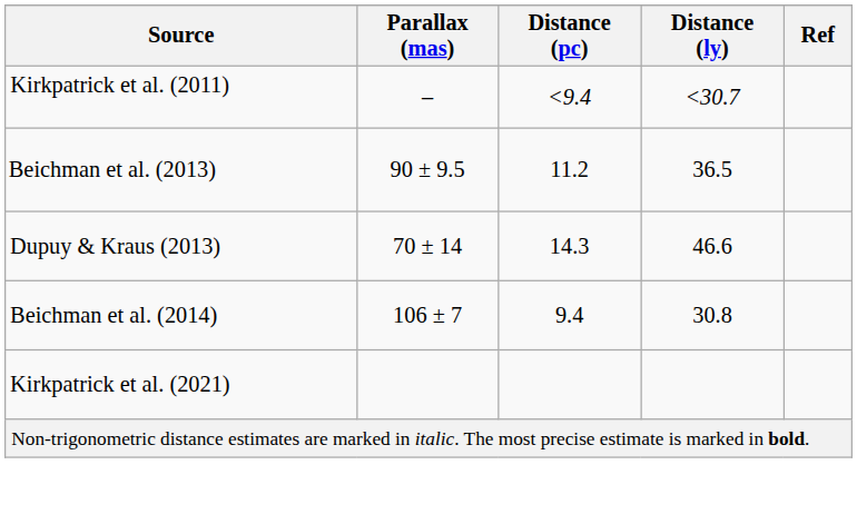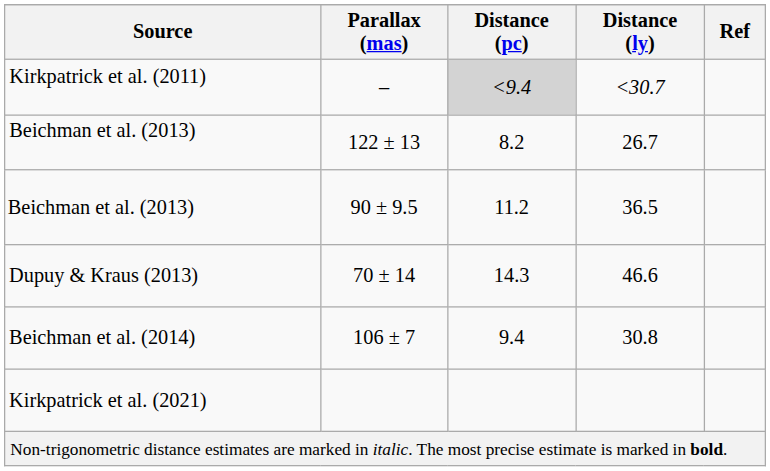– | Distance (pc): no background -> lightgrey background
+ row: Beichman et al. (2013) | 122 ± 13 | 8.2 | 26.7
